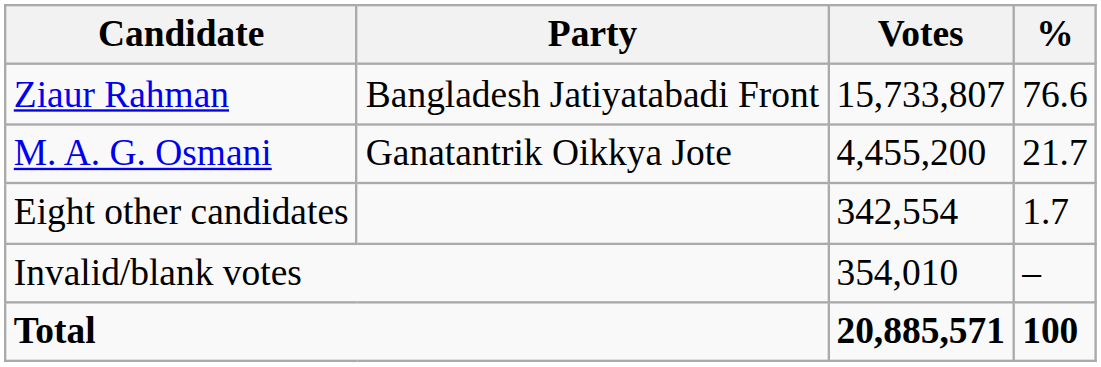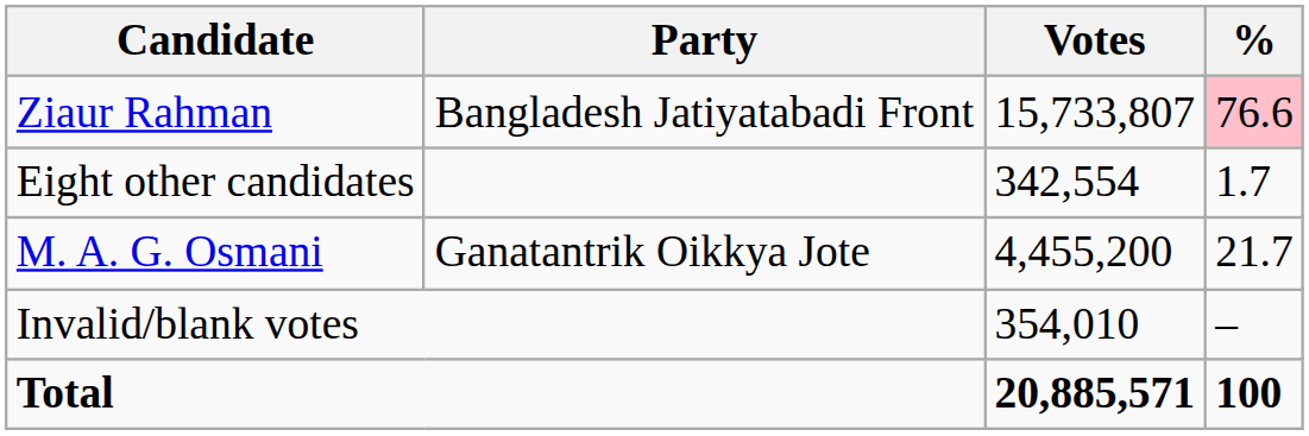Ziaur Rahman | %: no background -> pink background
rows swapped: M. A. G. Osmani <-> Eight other candidates
